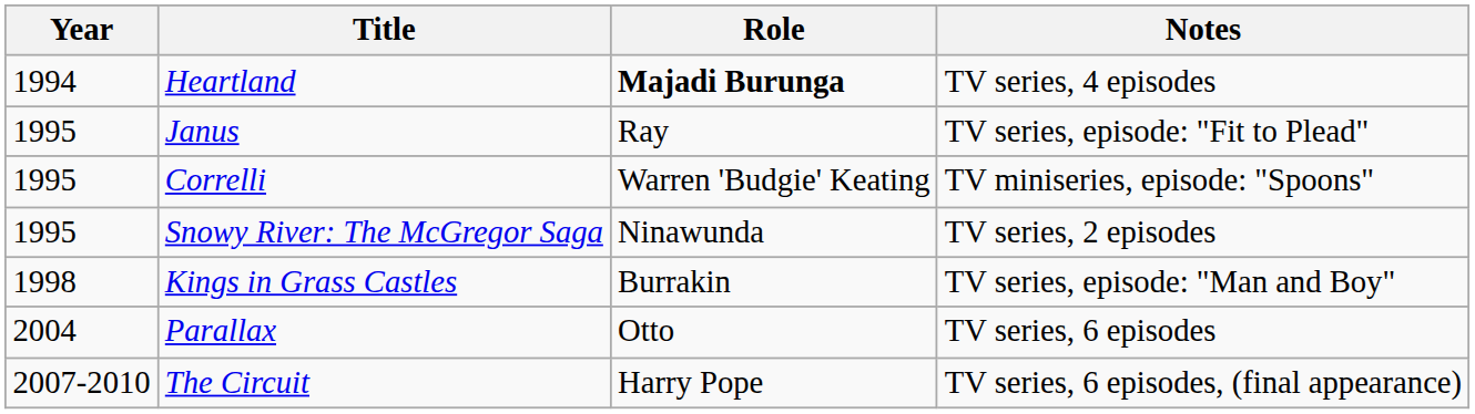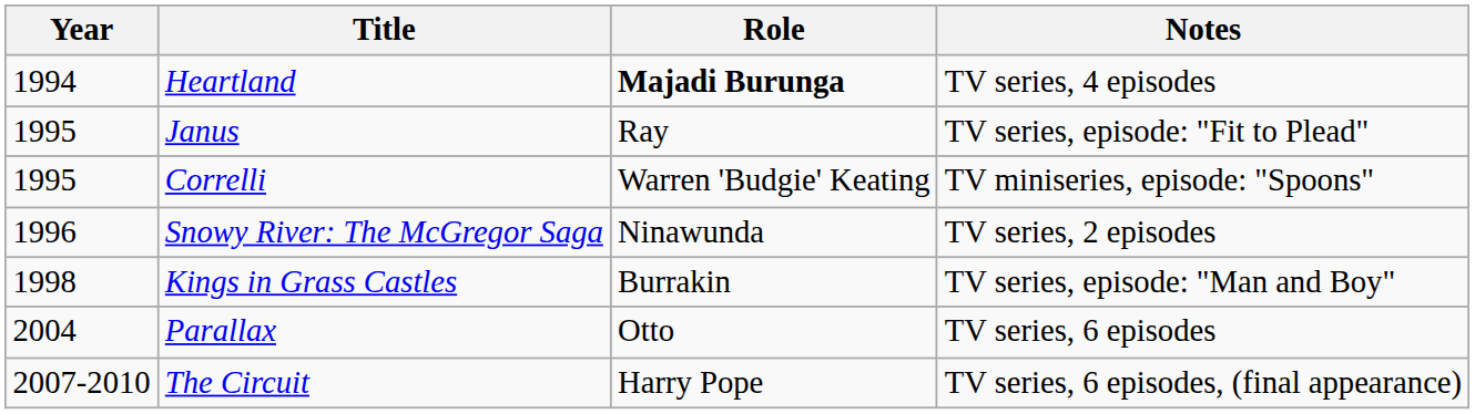Snowy River: The McGregor Saga | Year: 1995 -> 1996
